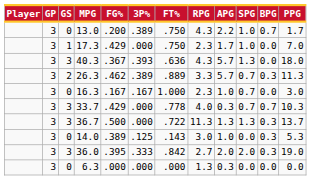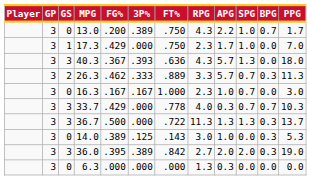26.3 | 3P%: .389 -> .333
36.0 | 3P%: .333 -> .389
